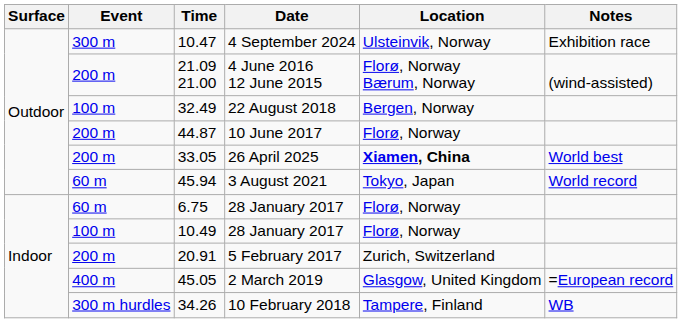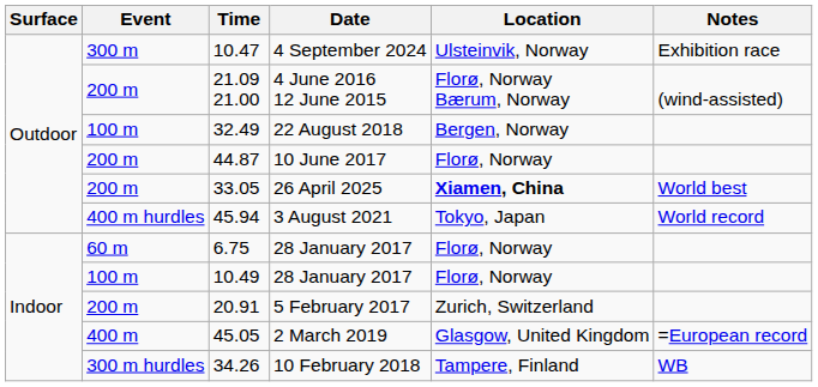3 August 2021 | Event: 60 m -> 400 m hurdles
